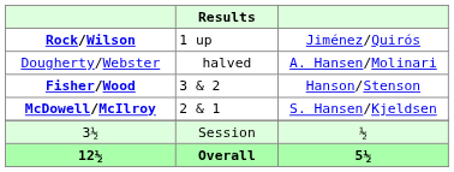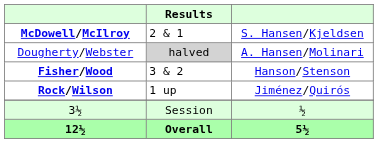rows swapped: McDowell/McIlroy <-> Rock/Wilson
Dougherty/Webster | Results: no background -> lightgrey background
